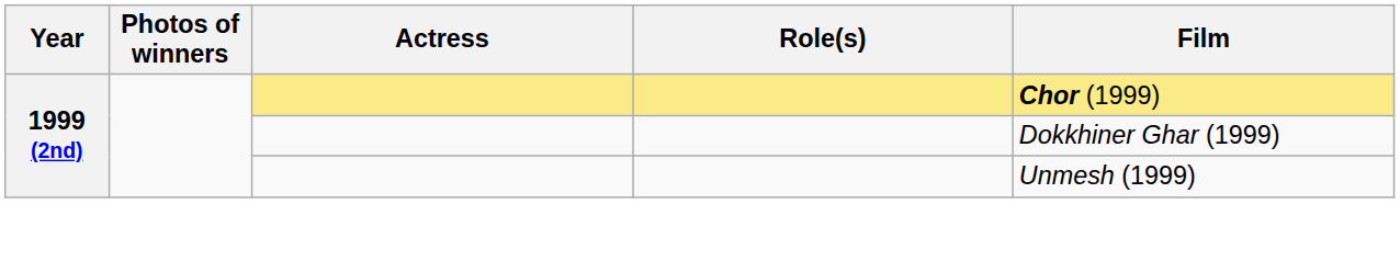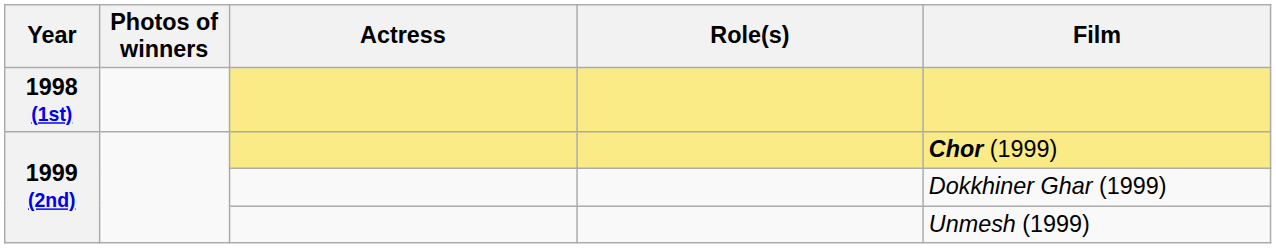+ row: 1998 (1st)
